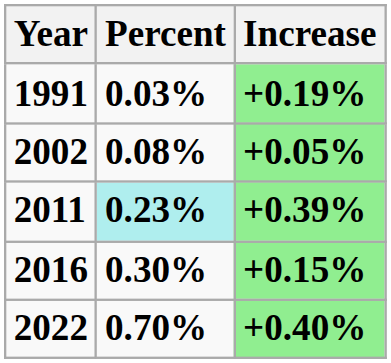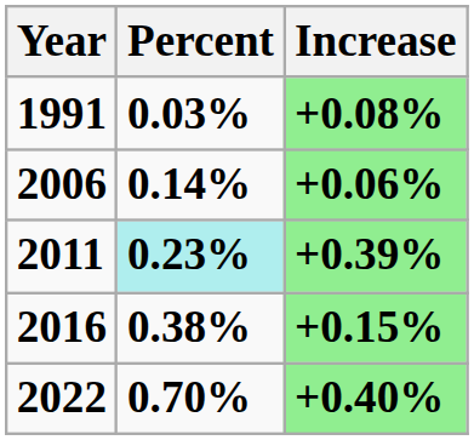1991 | Increase: +0.19% -> +0.08%
- row: 2002 | 0.08% | +0.05%
+ row: 2006 | 0.14% | +0.06%
2016 | Percent: 0.30% -> 0.38%
